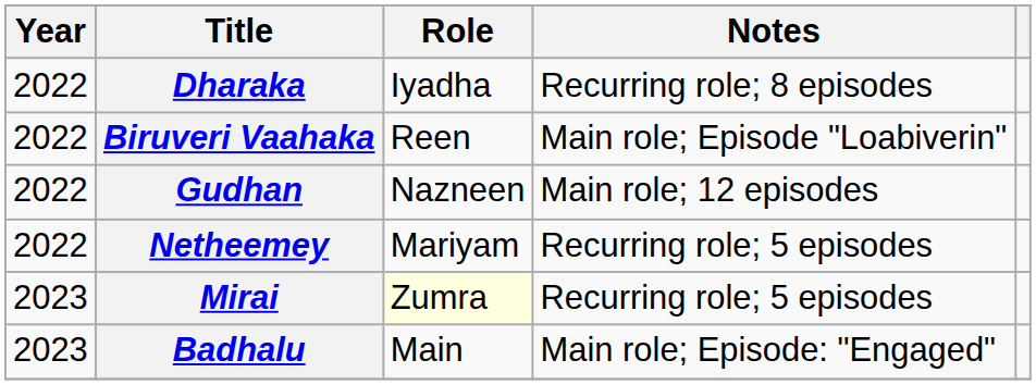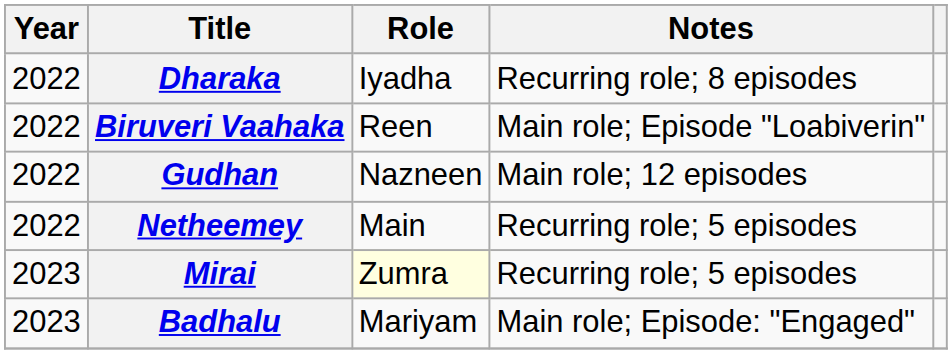Netheemey | Role: Mariyam -> Main
Badhalu | Role: Main -> Mariyam
